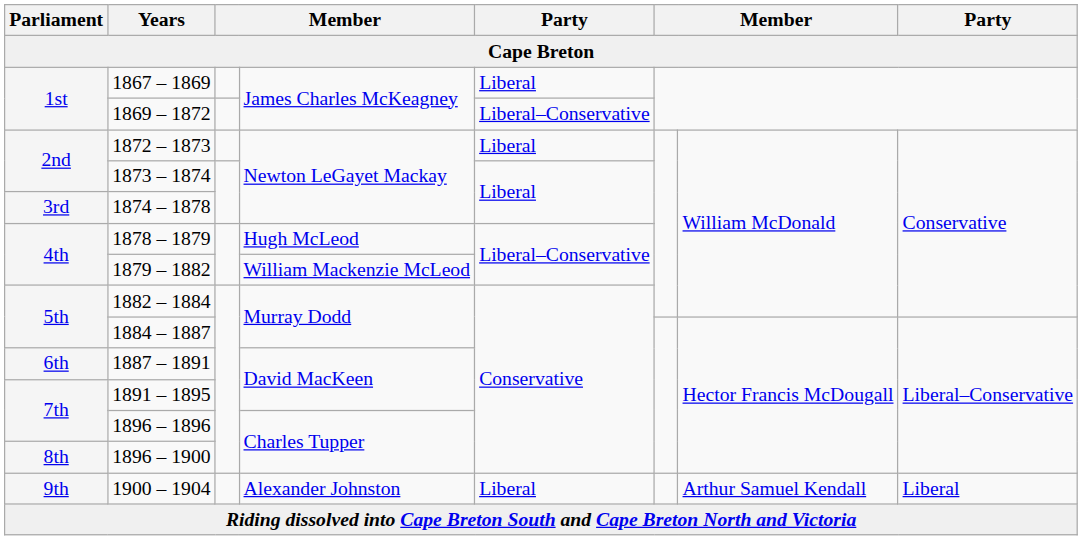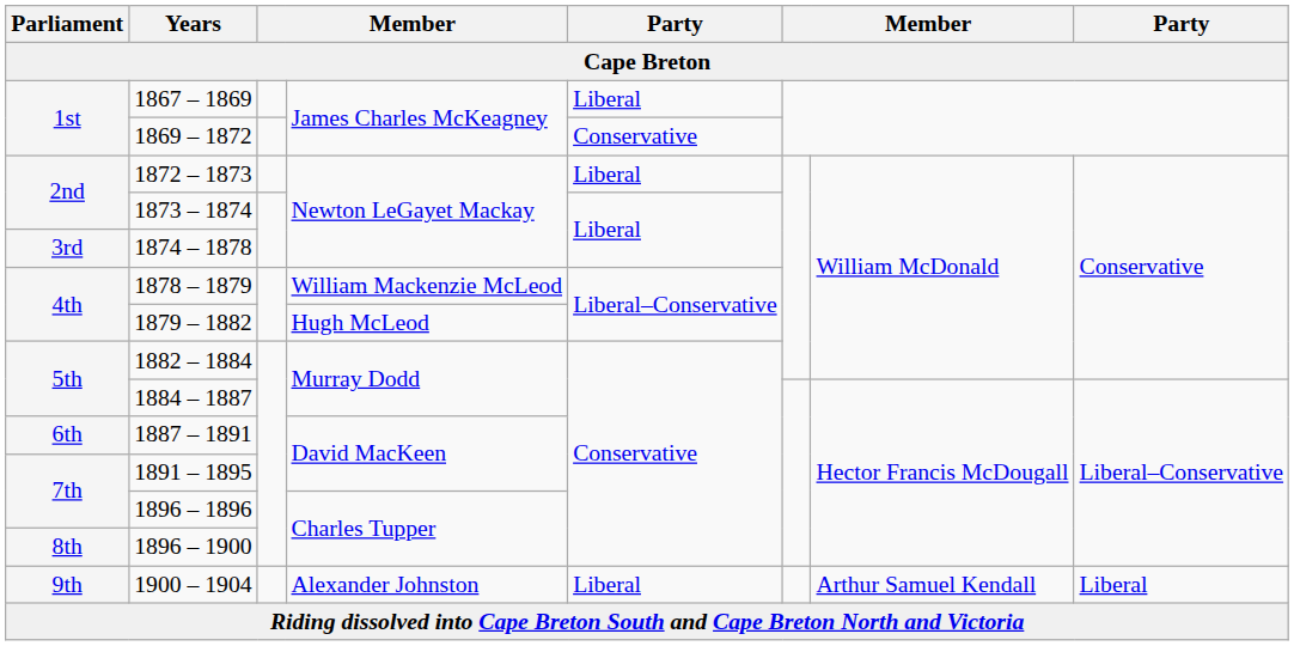1869 – 1872 | column 5: Liberal–Conservative -> Conservative
1878 – 1879 | column 4: Hugh McLeod -> William Mackenzie McLeod
1879 – 1882 | column 4: William Mackenzie McLeod -> Hugh McLeod
